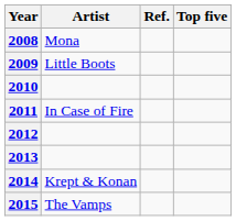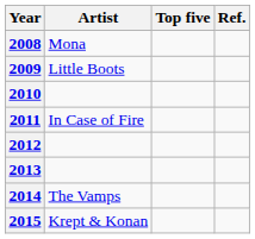columns swapped: Top five <-> Ref.
2014 | Artist: Krept & Konan -> The Vamps
2015 | Artist: The Vamps -> Krept & Konan
